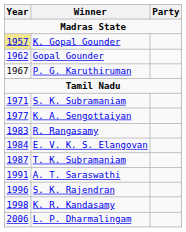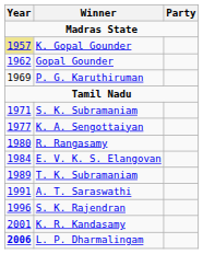P. G. Karuthiruman | Year: 1967 -> 1969
R. Rangasamy | Year: 1983 -> 1980
T. K. Subramaniam | Year: 1987 -> 1989
K. R. Kandasamy | Year: 1998 -> 2001
L. P. Dharmalingam | Year: normal -> bold
